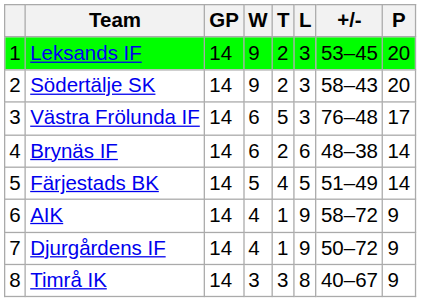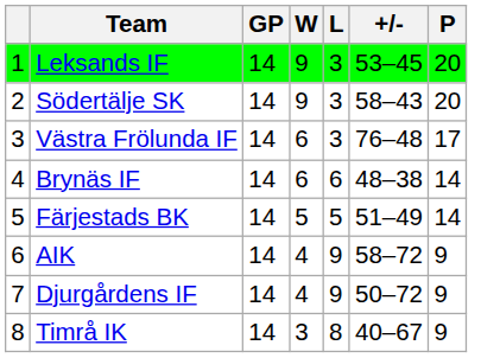- column: T | 2 | 2 | 5 | 2 | 4 | 1 | 1 | 3
